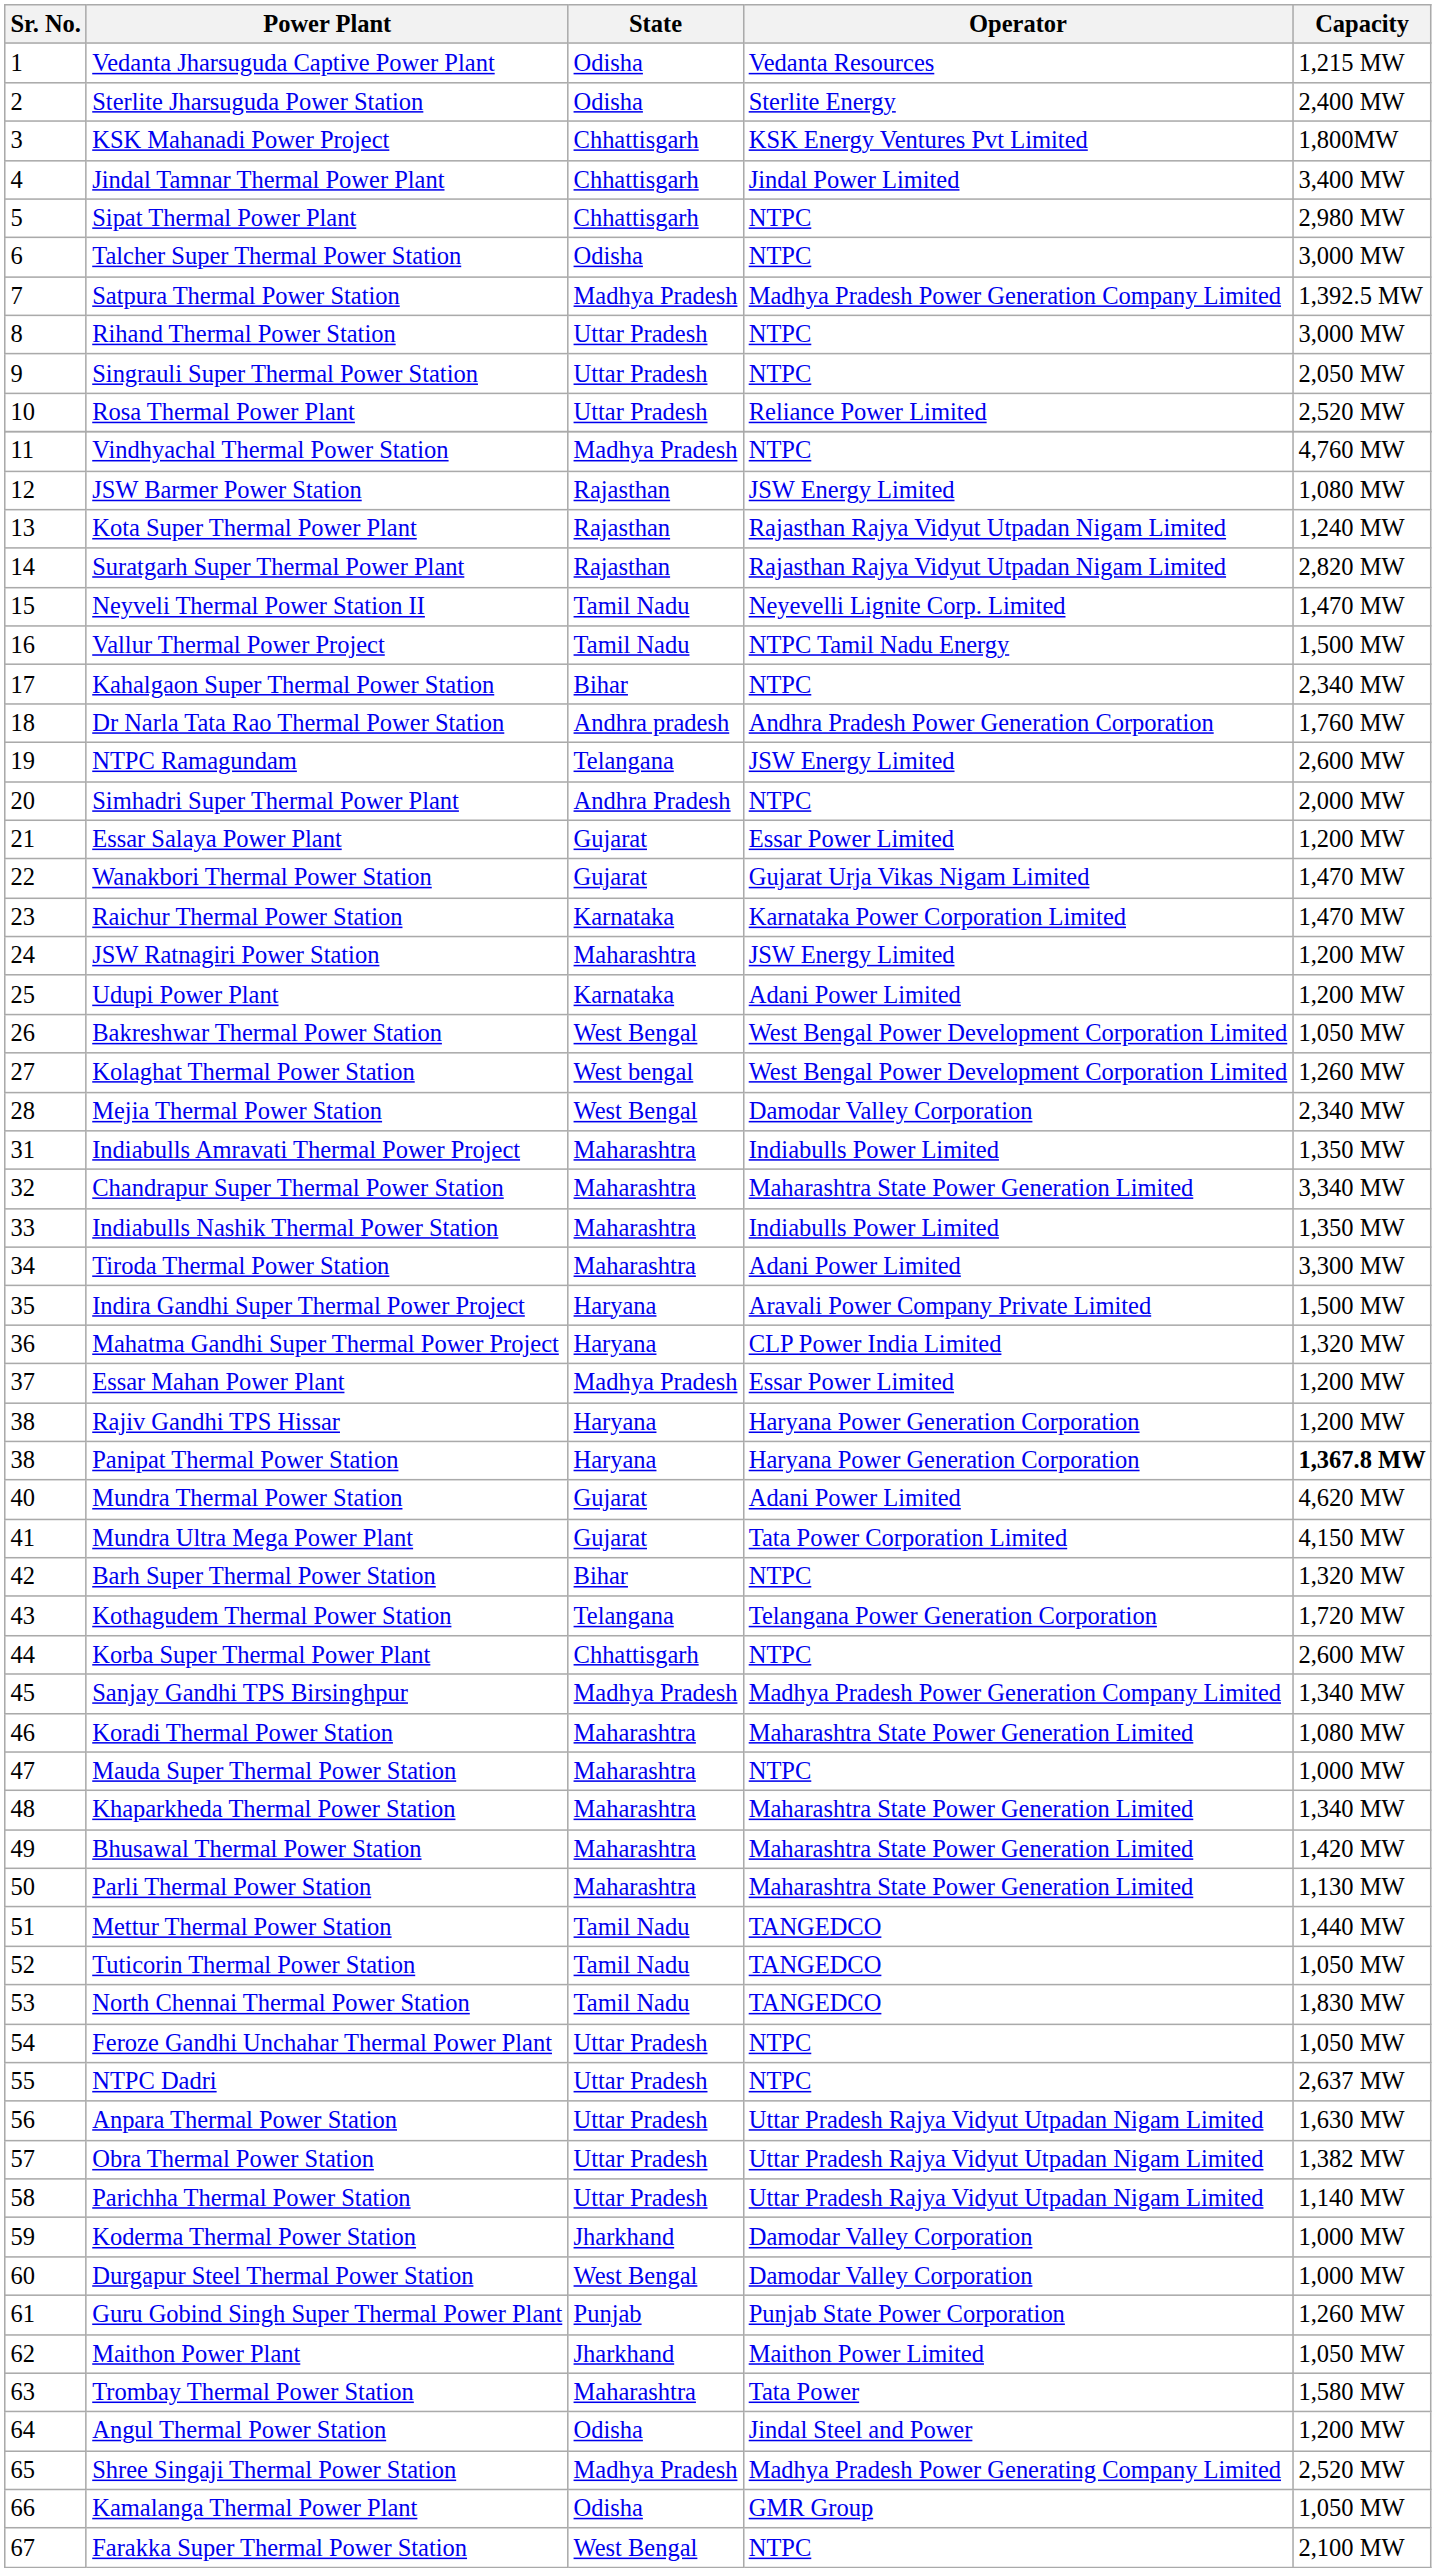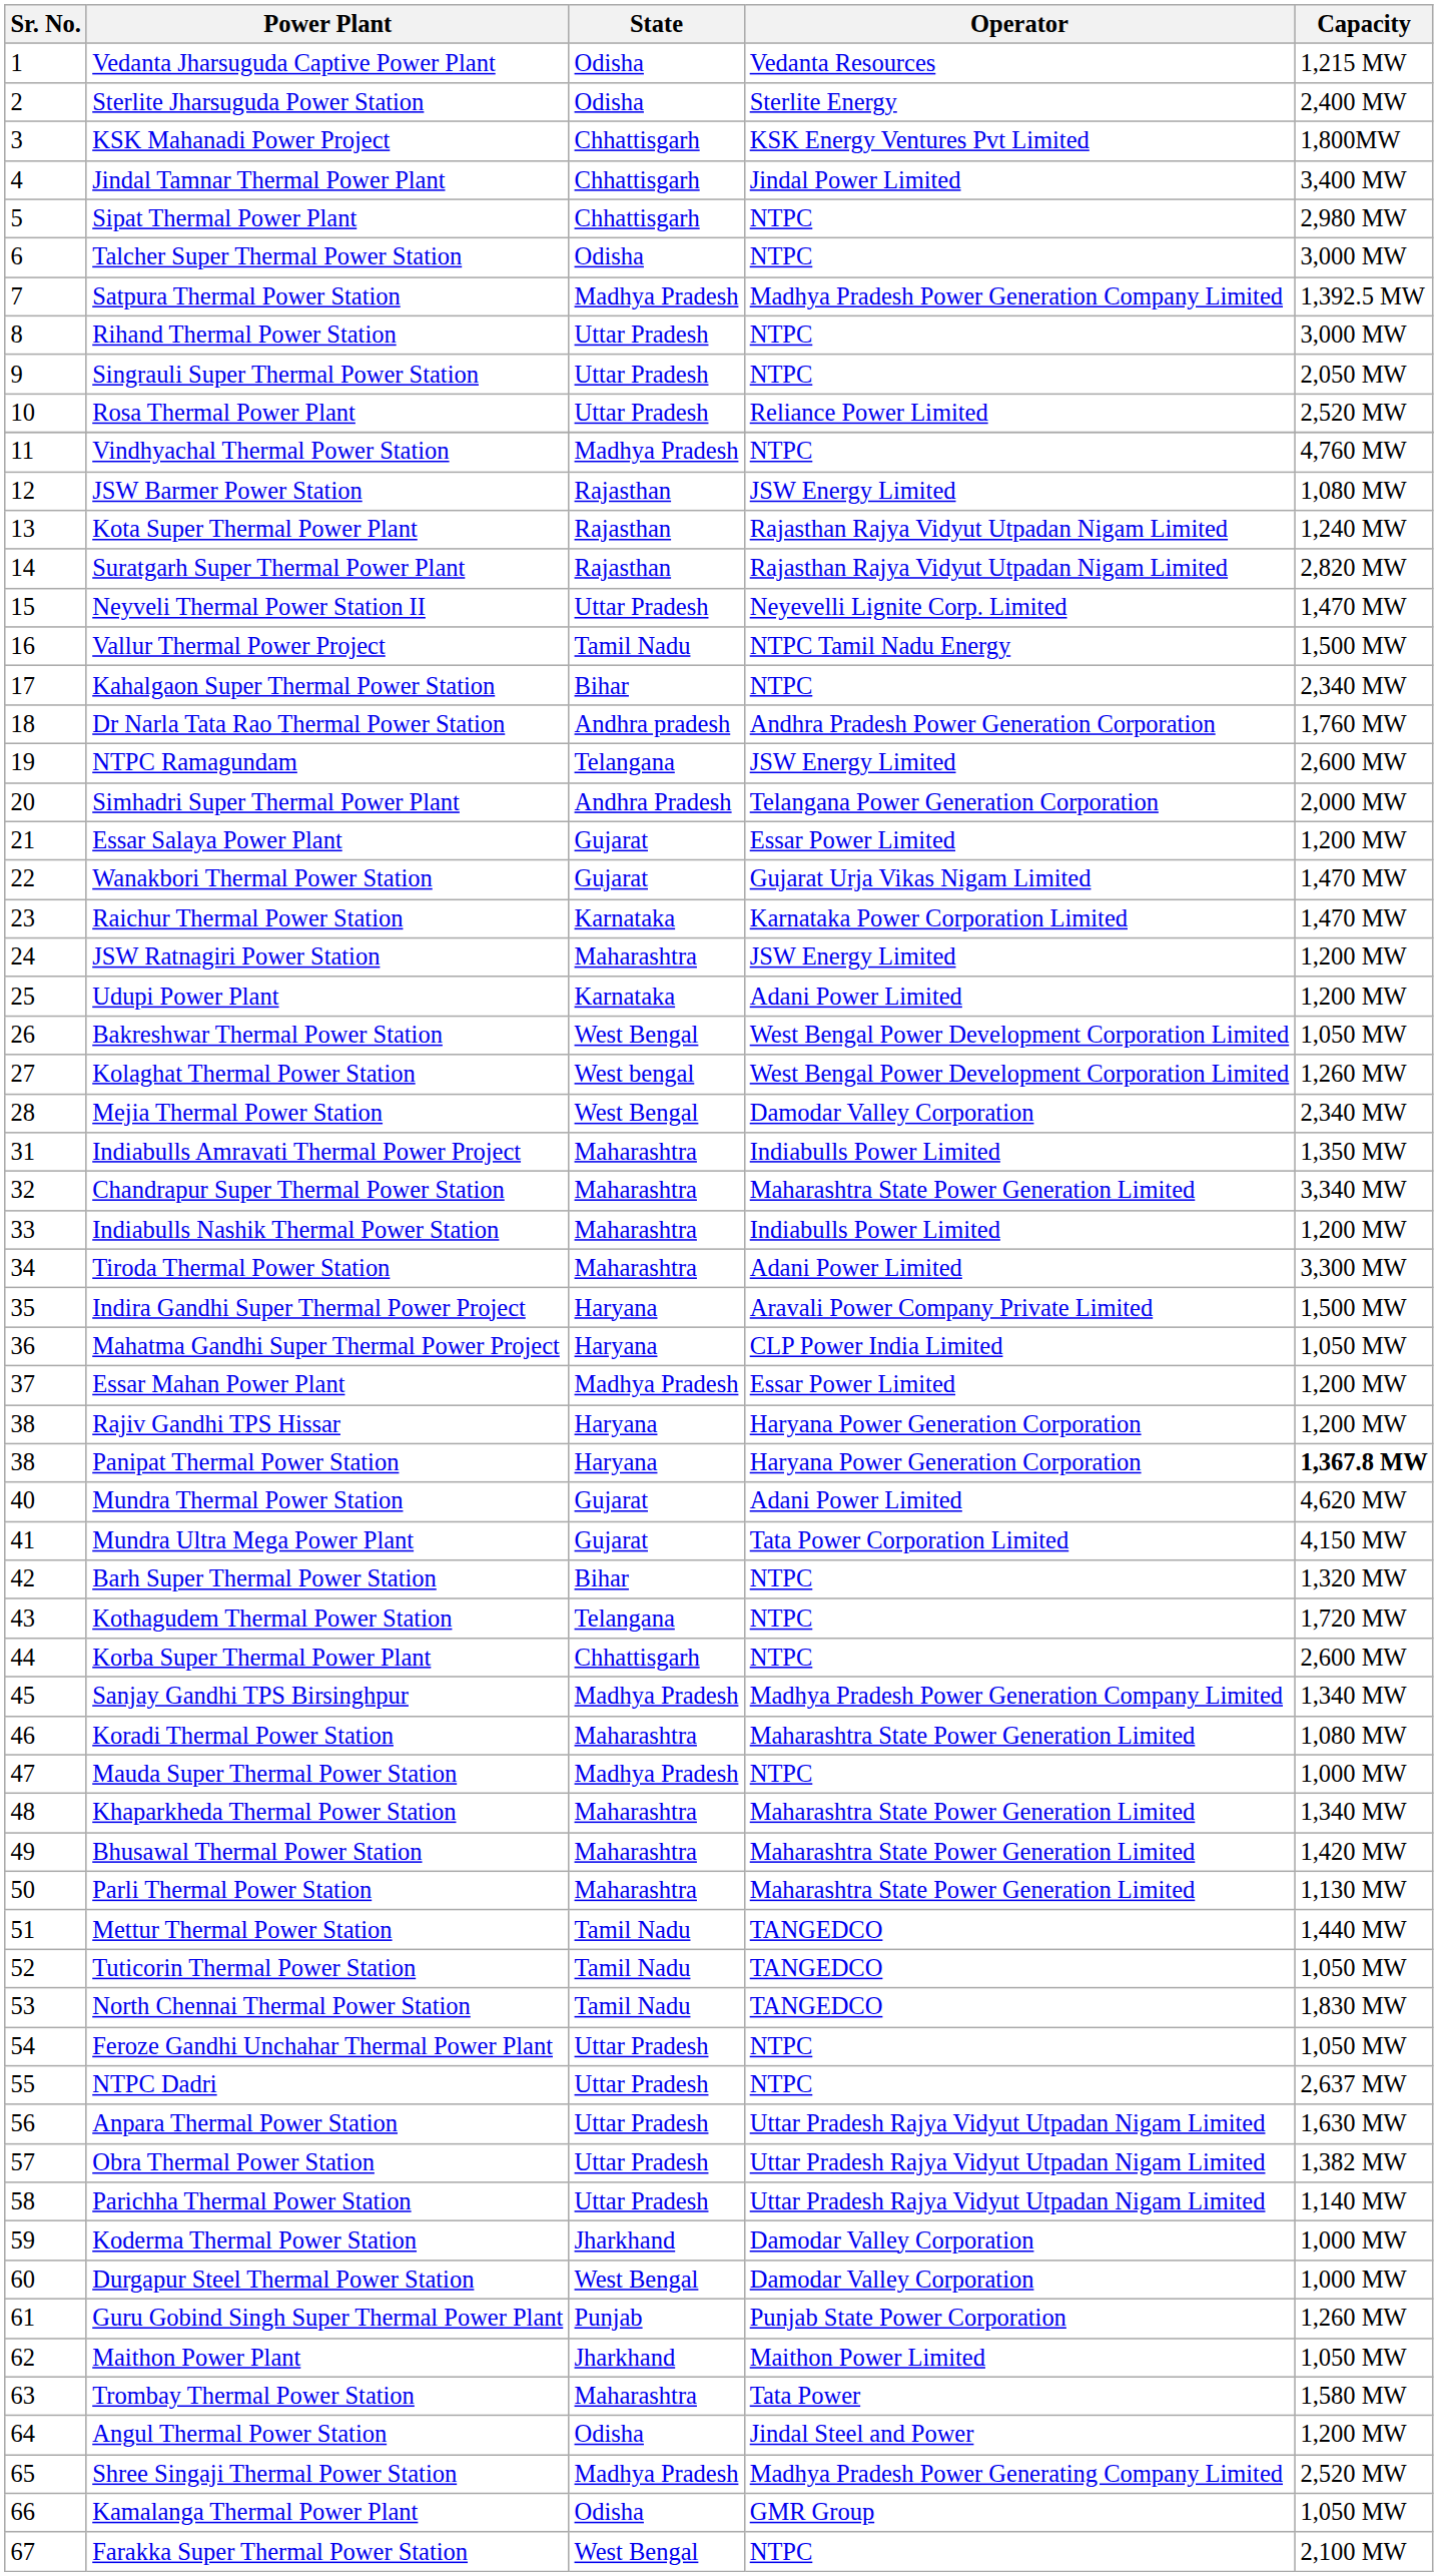Neyveli Thermal Power Station II | State: Tamil Nadu -> Uttar Pradesh
Simhadri Super Thermal Power Plant | Operator: NTPC -> Telangana Power Generation Corporation
Indiabulls Nashik Thermal Power Station | Capacity: 1,350 MW -> 1,200 MW
Mahatma Gandhi Super Thermal Power Project | Capacity: 1,320 MW -> 1,050 MW
Kothagudem Thermal Power Station | Operator: Telangana Power Generation Corporation -> NTPC
Mauda Super Thermal Power Station | State: Maharashtra -> Madhya Pradesh
